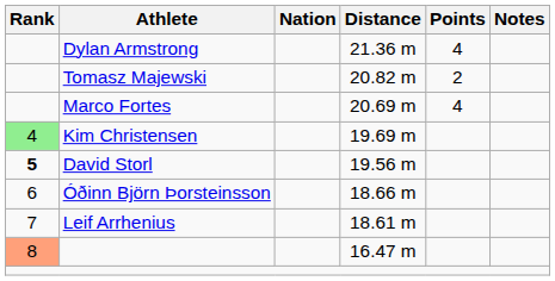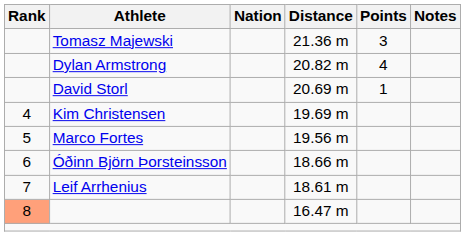21.36 m | Athlete: Dylan Armstrong -> Tomasz Majewski
21.36 m | Points: 4 -> 3
20.82 m | Athlete: Tomasz Majewski -> Dylan Armstrong
20.82 m | Points: 2 -> 4
20.69 m | Athlete: Marco Fortes -> David Storl
20.69 m | Points: 4 -> 1
19.69 m | Rank: lightgreen background -> no background
19.56 m | Rank: bold -> normal
19.56 m | Athlete: David Storl -> Marco Fortes
